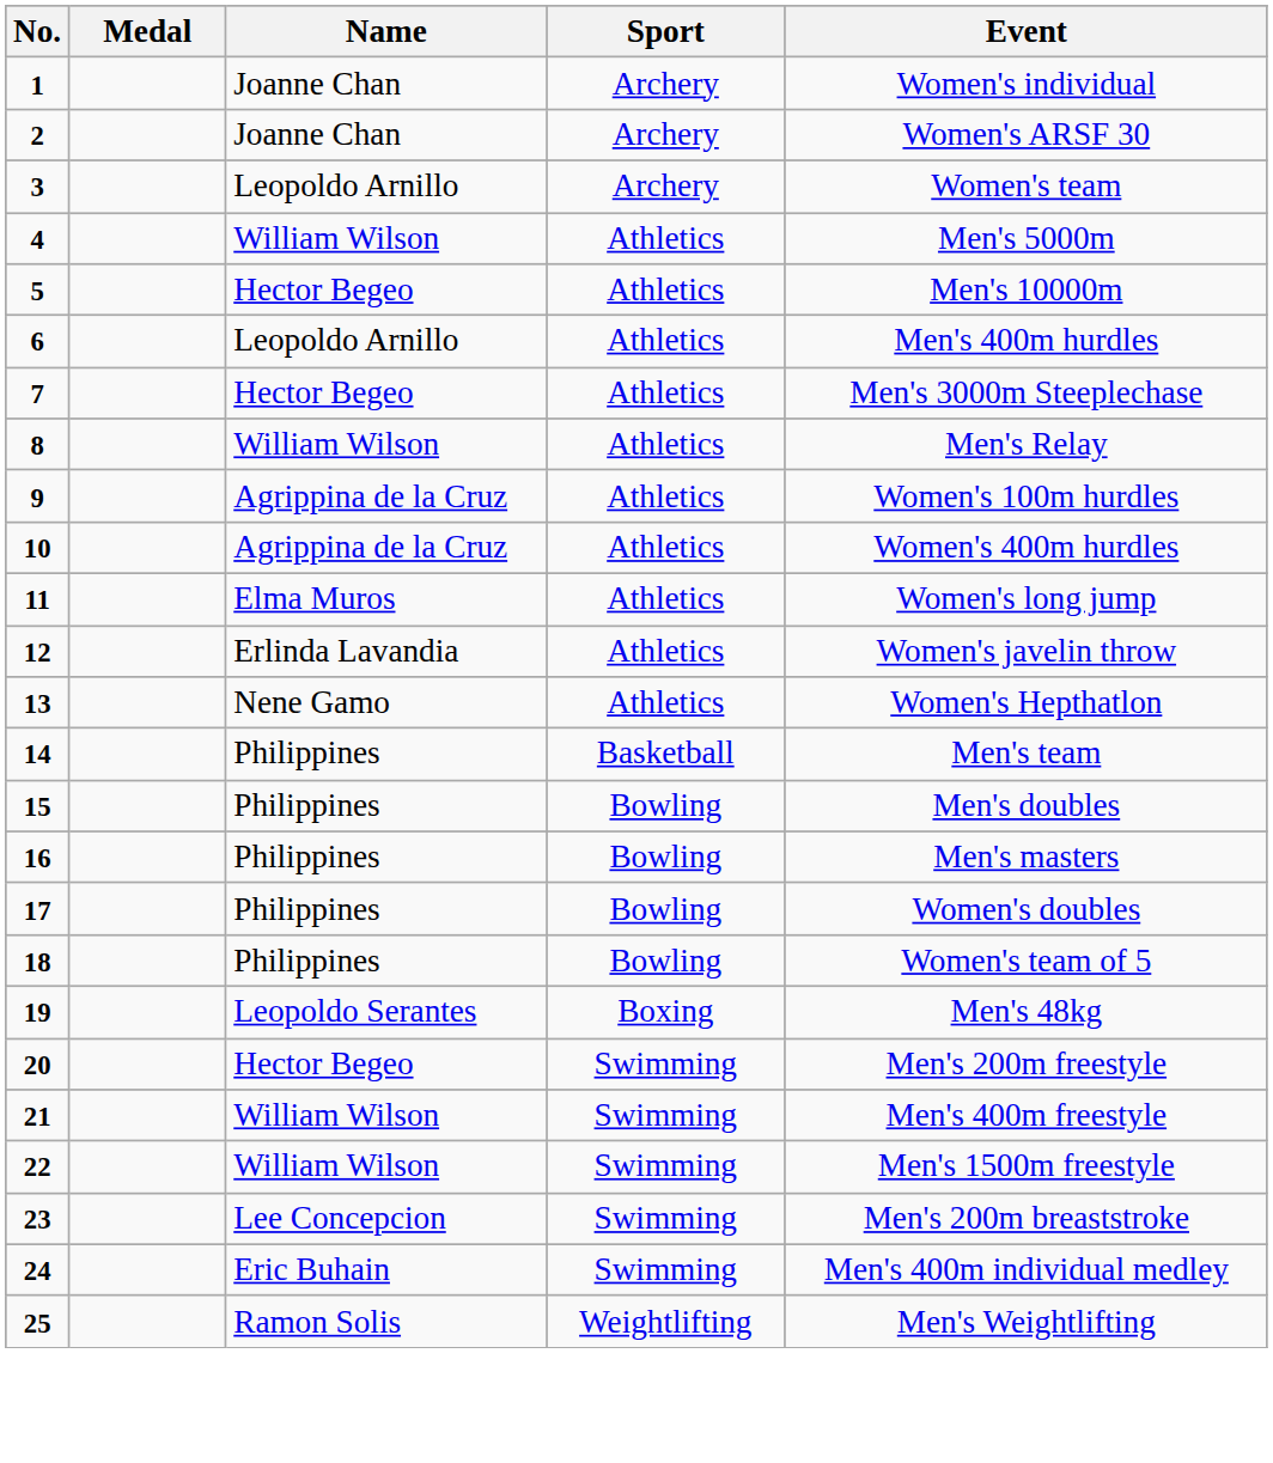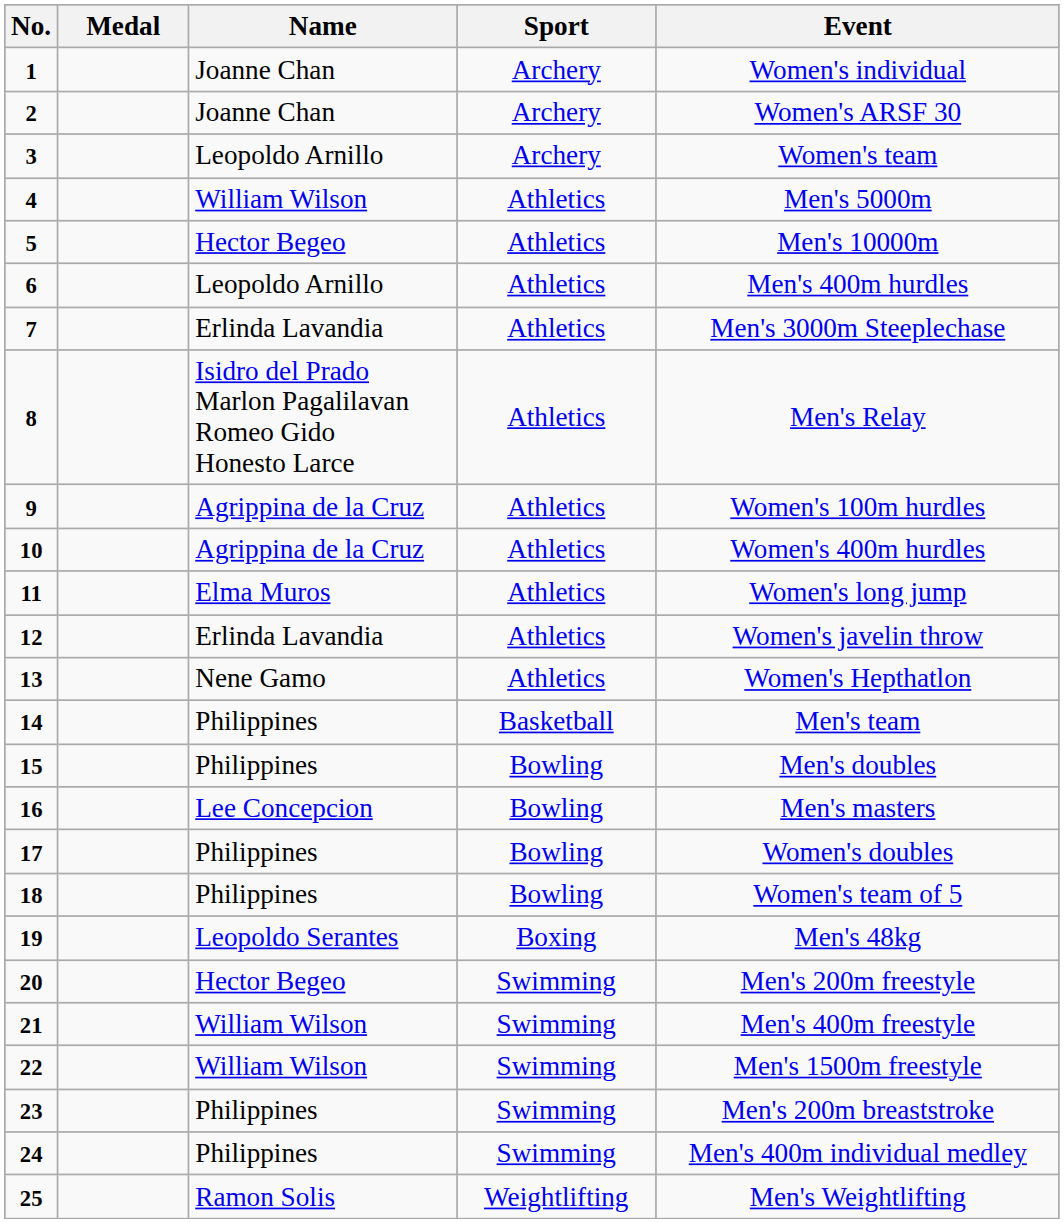7 | Name: Hector Begeo -> Erlinda Lavandia
8 | Name: William Wilson -> Isidro del Prado Marlon Pagalilavan Romeo Gido Honesto Larce
16 | Name: Philippines -> Lee Concepcion
23 | Name: Lee Concepcion -> Philippines
24 | Name: Eric Buhain -> Philippines
